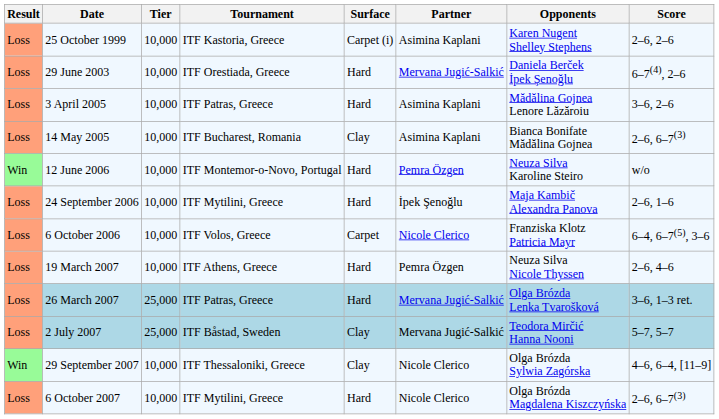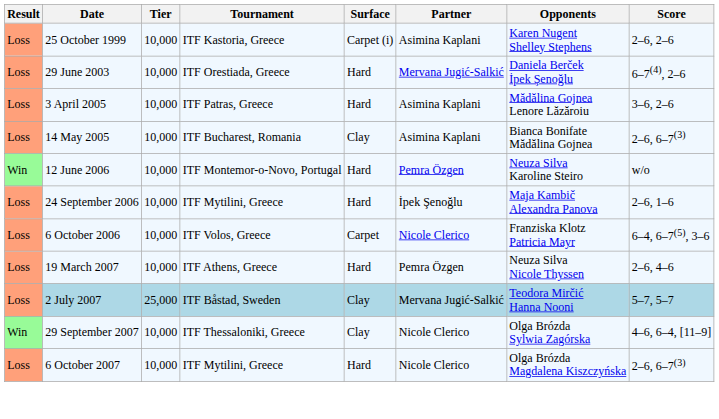- row: Loss | 26 March 2007 | 25,000 | ITF Patras, Greece | Hard | Mervana Jugić-Salkić | Olga Brózda Lenka Tvarošková | 3–6, 1–3 ret.
